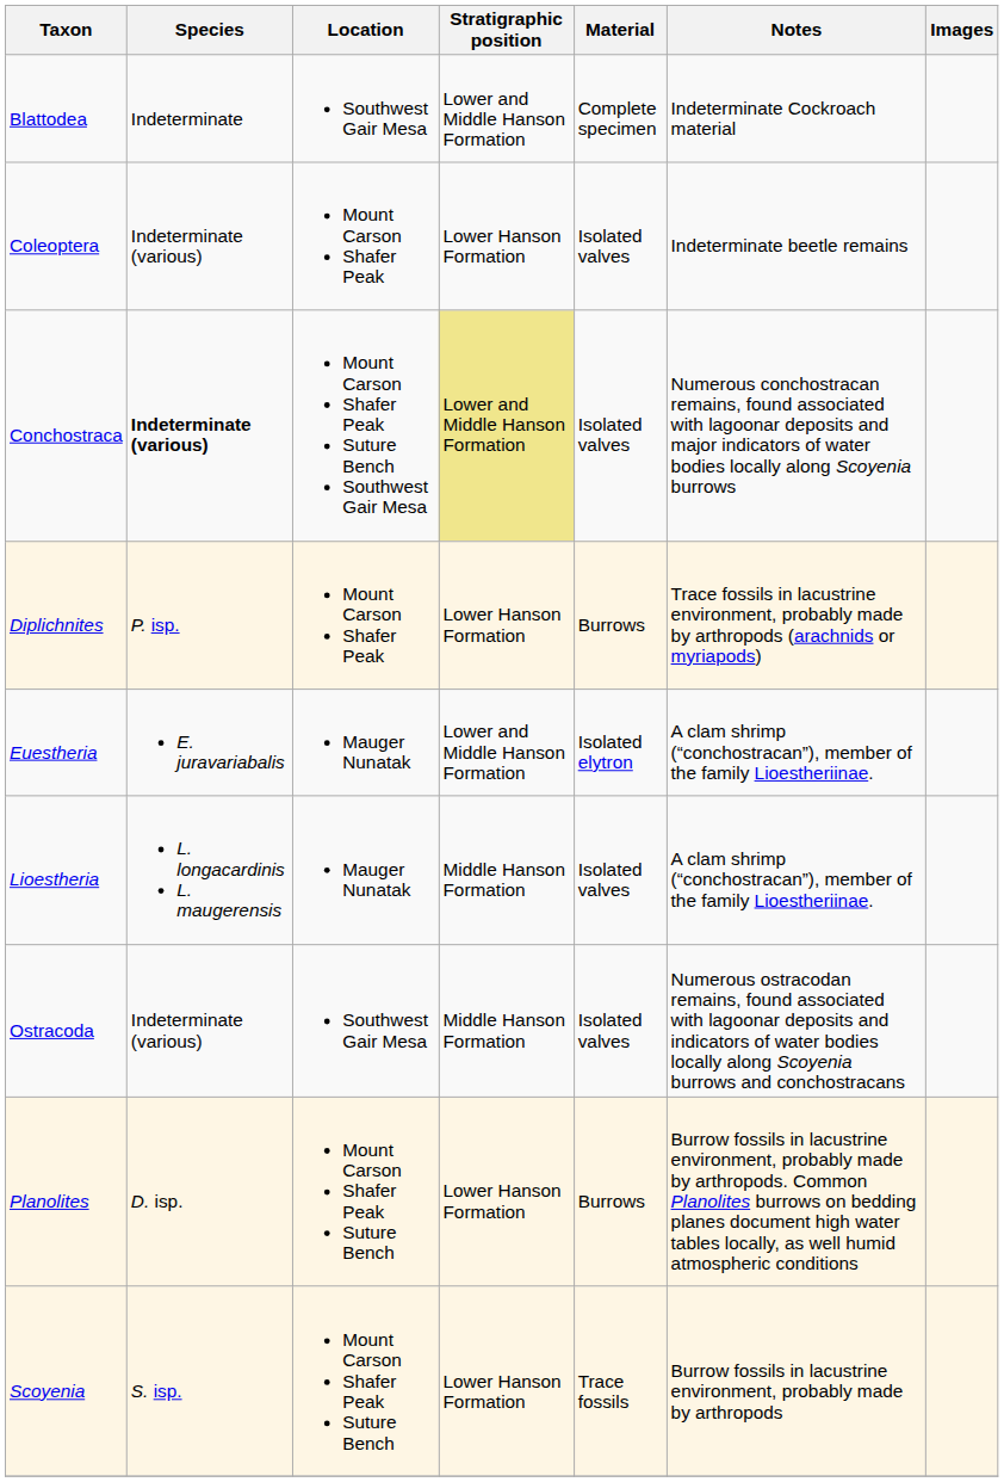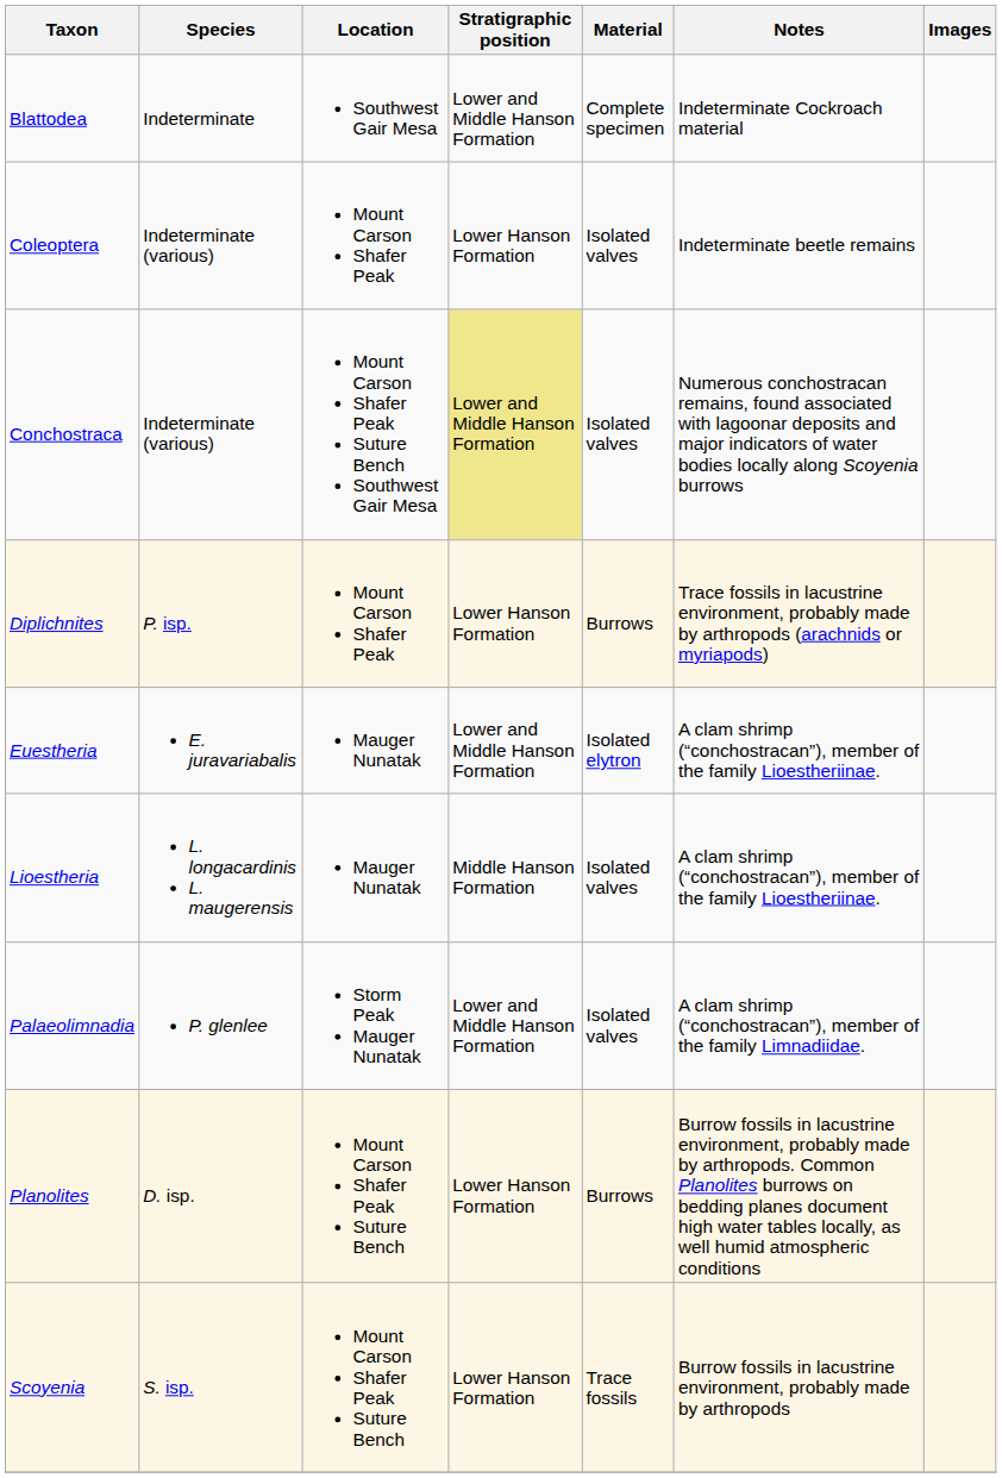Conchostraca | Species: bold -> normal
- row: Ostracoda | Indeterminate (various) | Southwest Gair Mesa | Middle Hanson Formation | Isolated valves | Numerous ostracodan remains, found associated with lagoonar deposits and indicators of water bodies locally along Scoyenia burrows and conchostracans
+ row: Palaeolimnadia | P. glenlee | Storm Peak Mauger Nunatak | Lower and Middle Hanson Formation | Isolated valves | A clam shrimp (“conchostracan”), member of the family Limnadiidae.
